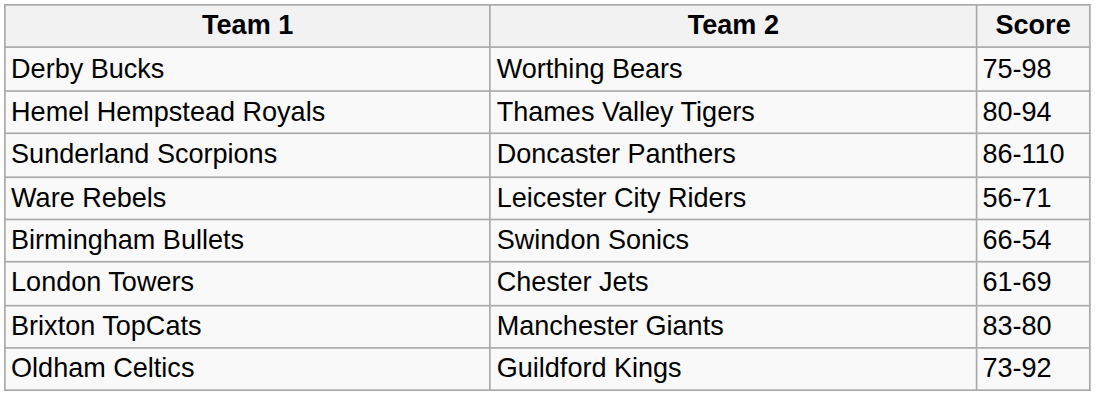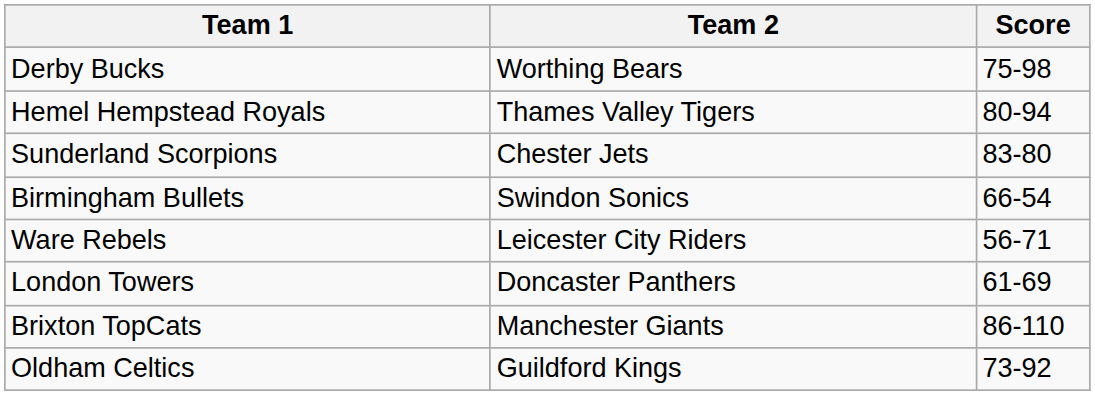Sunderland Scorpions | Team 2: Doncaster Panthers -> Chester Jets
Sunderland Scorpions | Score: 86-110 -> 83-80
rows swapped: Ware Rebels <-> Birmingham Bullets
London Towers | Team 2: Chester Jets -> Doncaster Panthers
Brixton TopCats | Score: 83-80 -> 86-110
